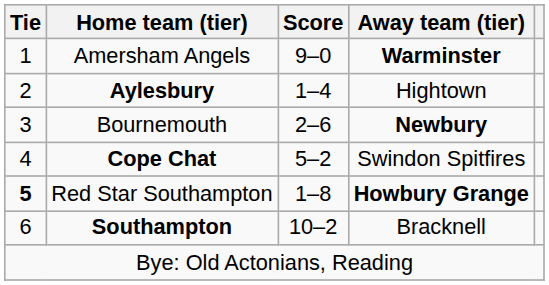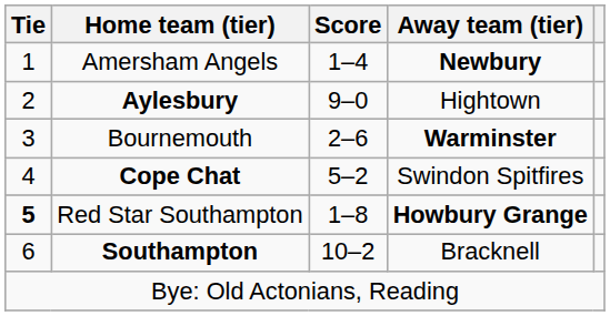Amersham Angels | Score: 9–0 -> 1–4
Amersham Angels | Away team (tier): Warminster -> Newbury
Aylesbury | Score: 1–4 -> 9–0
Bournemouth | Away team (tier): Newbury -> Warminster
